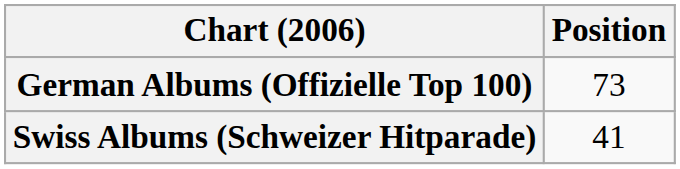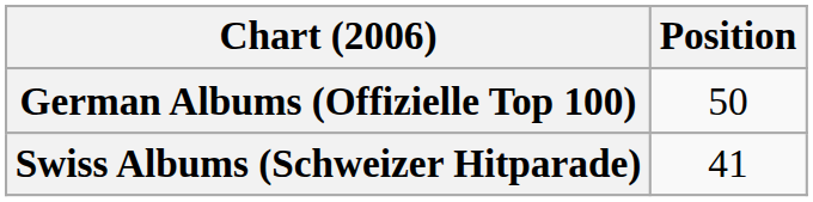German Albums (Offizielle Top 100) | Position: 73 -> 50
